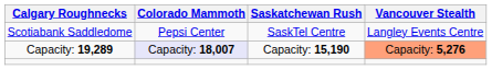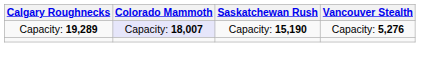- row: Scotiabank Saddledome | Pepsi Center | SaskTel Centre | Langley Events Centre
Capacity: 19,289 | Vancouver Stealth: lightsalmon background -> no background
